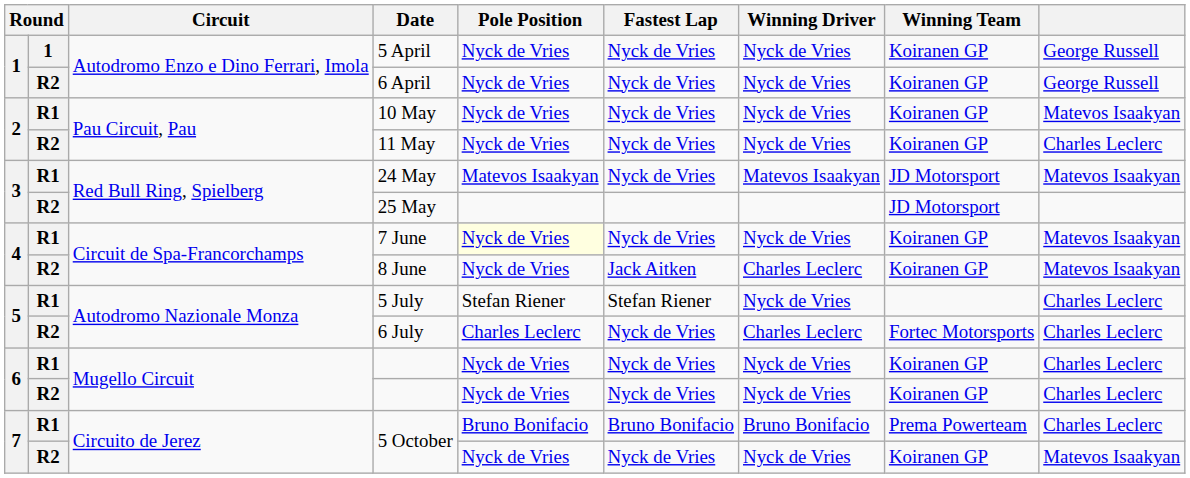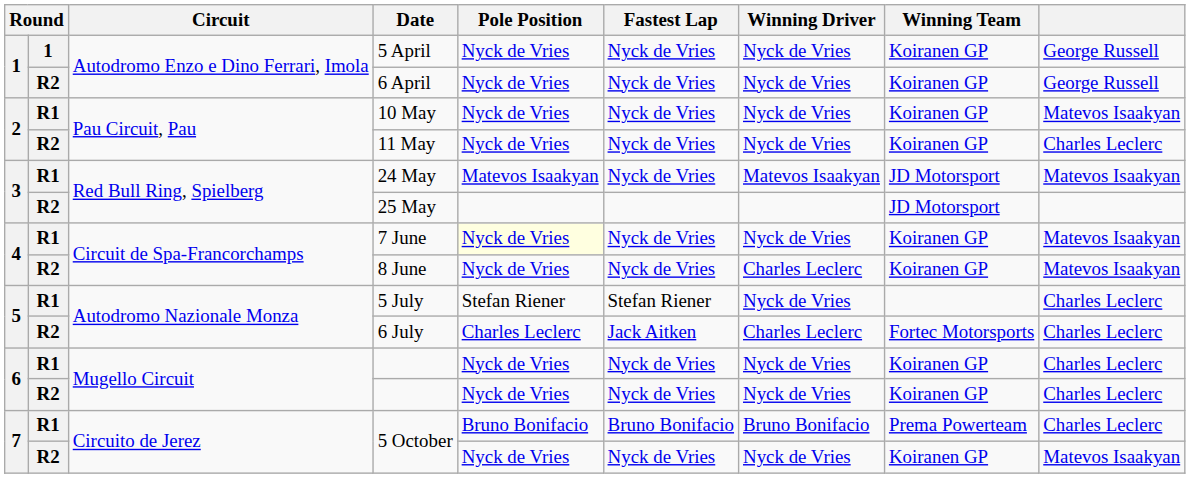8 June | Fastest Lap: Jack Aitken -> Nyck de Vries
6 July | Fastest Lap: Nyck de Vries -> Jack Aitken
